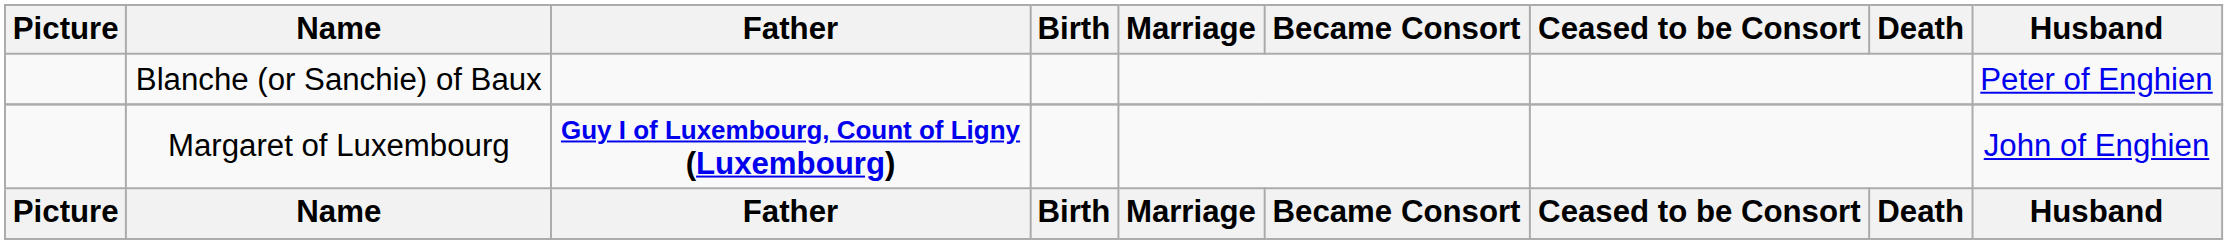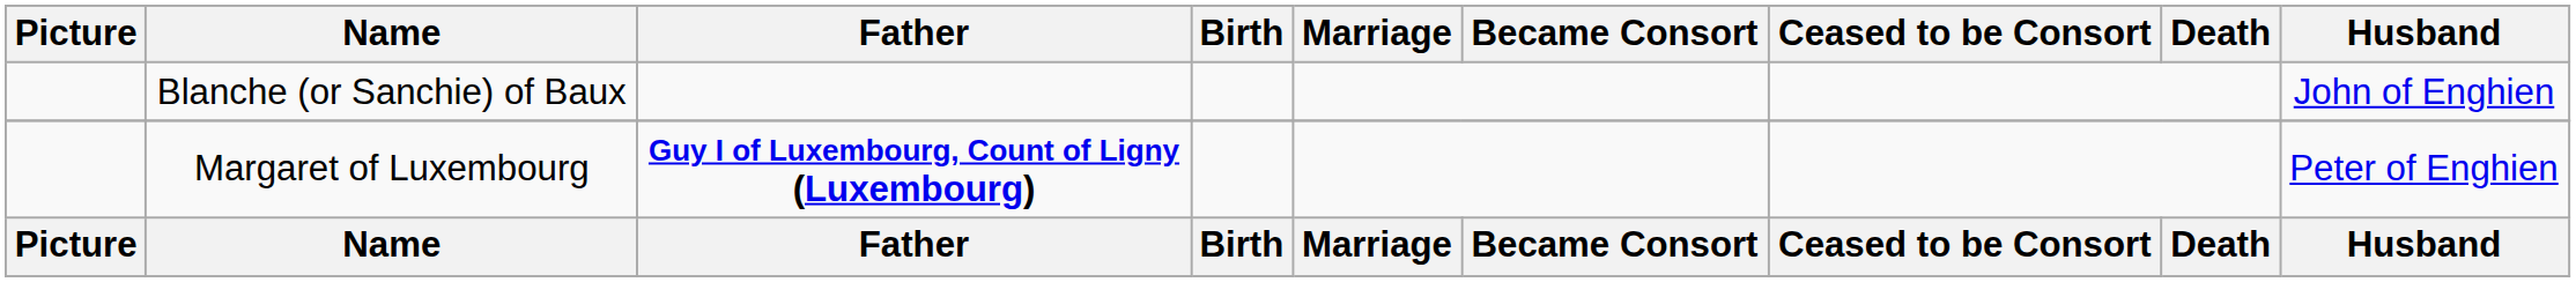Blanche (or Sanchie) of Baux | Husband: Peter of Enghien -> John of Enghien
Margaret of Luxembourg | Husband: John of Enghien -> Peter of Enghien
